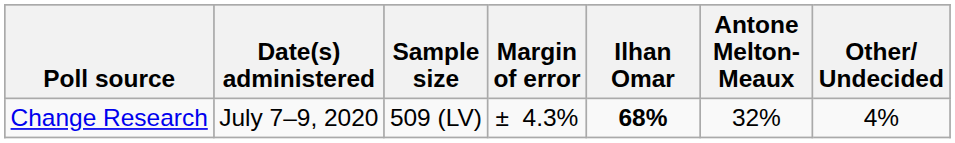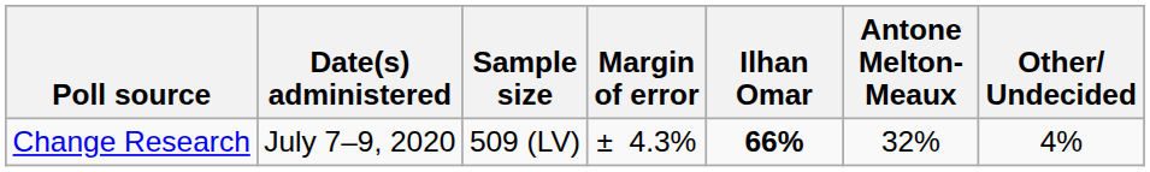Change Research | Ilhan Omar: 68% -> 66%
